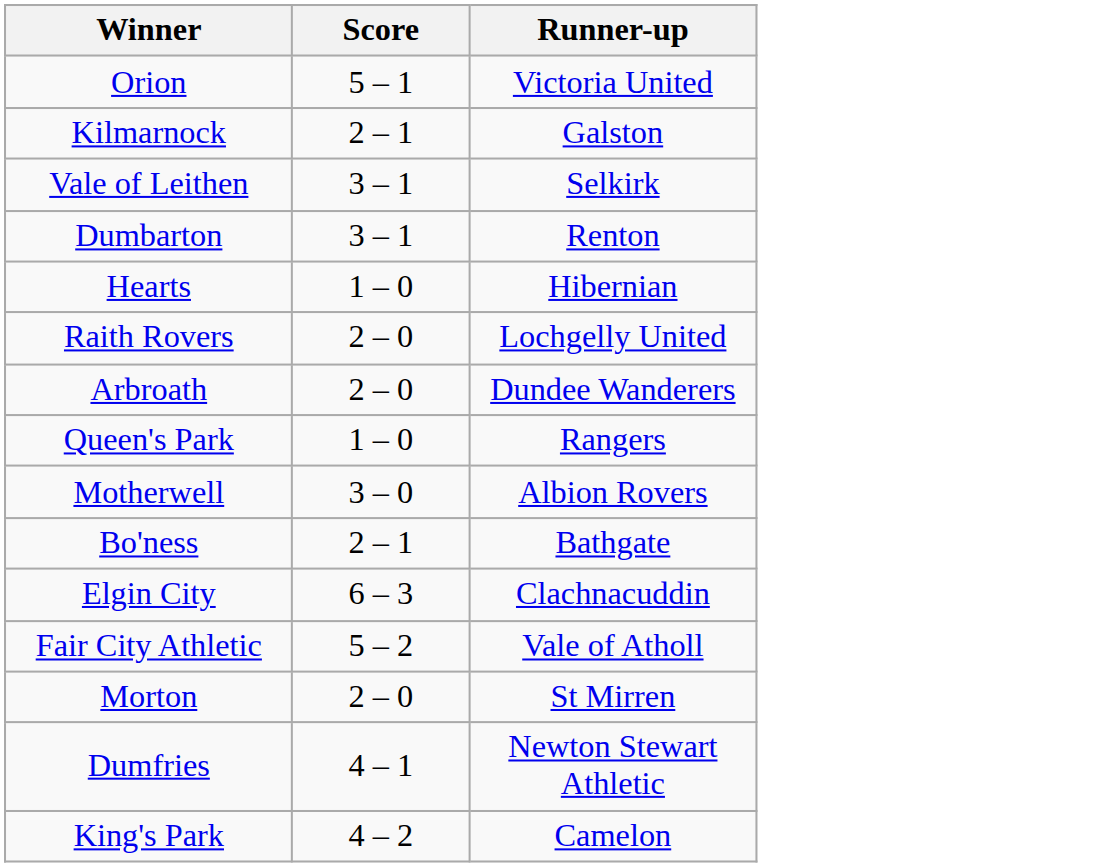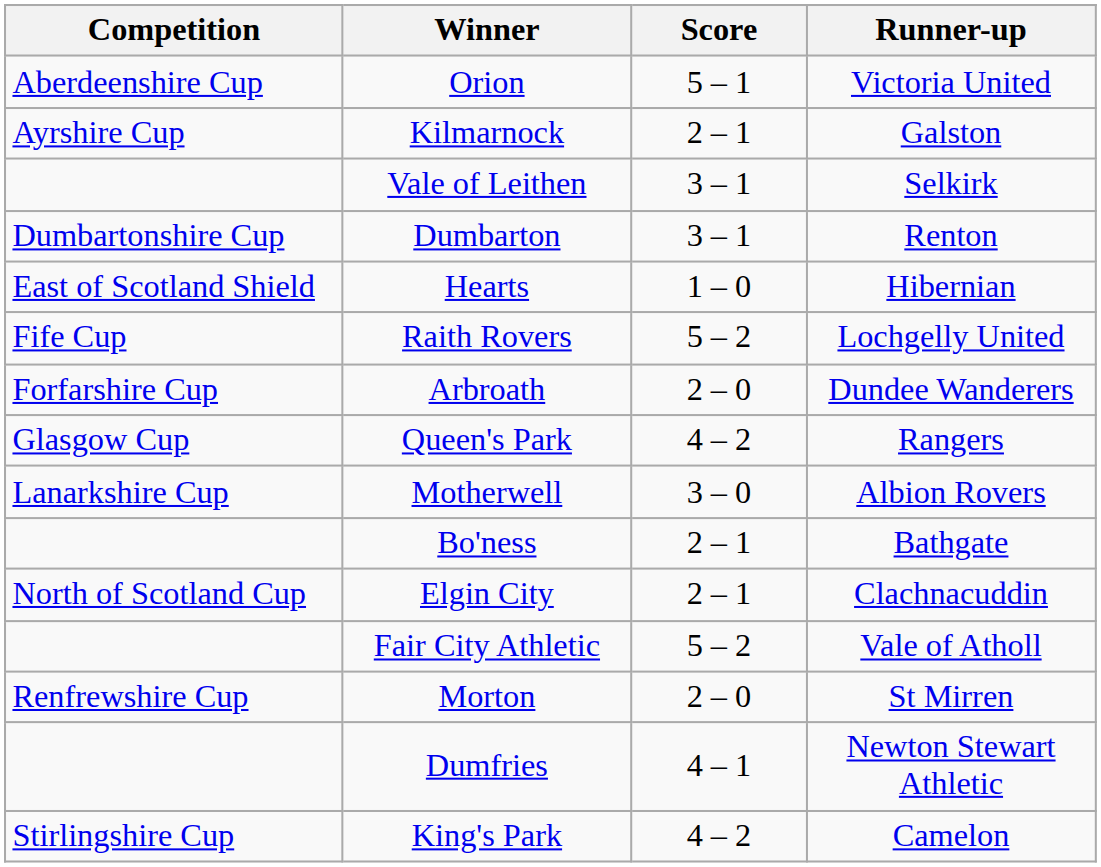+ column: Competition | Aberdeenshire Cup | Ayrshire Cup | Dumbartonshire Cup | East of Scotland Shield | Fife Cup | Forfarshire Cup | Glasgow Cup | Lanarkshire Cup | North of Scotland Cup | Renfrewshire Cup | Stirlingshire Cup
Raith Rovers | Score: 2 – 0 -> 5 – 2
Queen's Park | Score: 1 – 0 -> 4 – 2
Elgin City | Score: 6 – 3 -> 2 – 1
